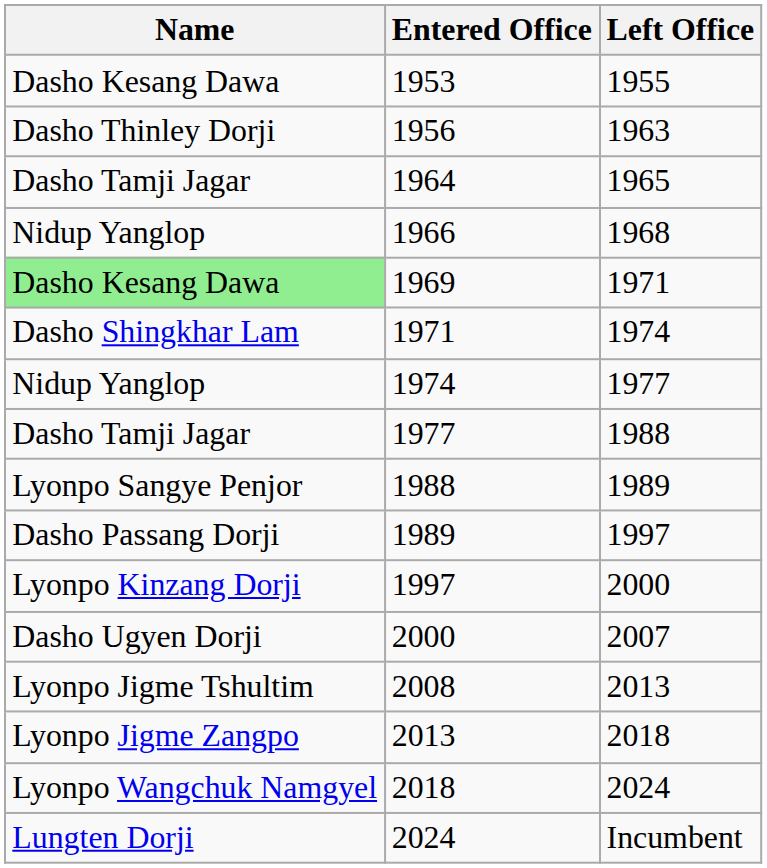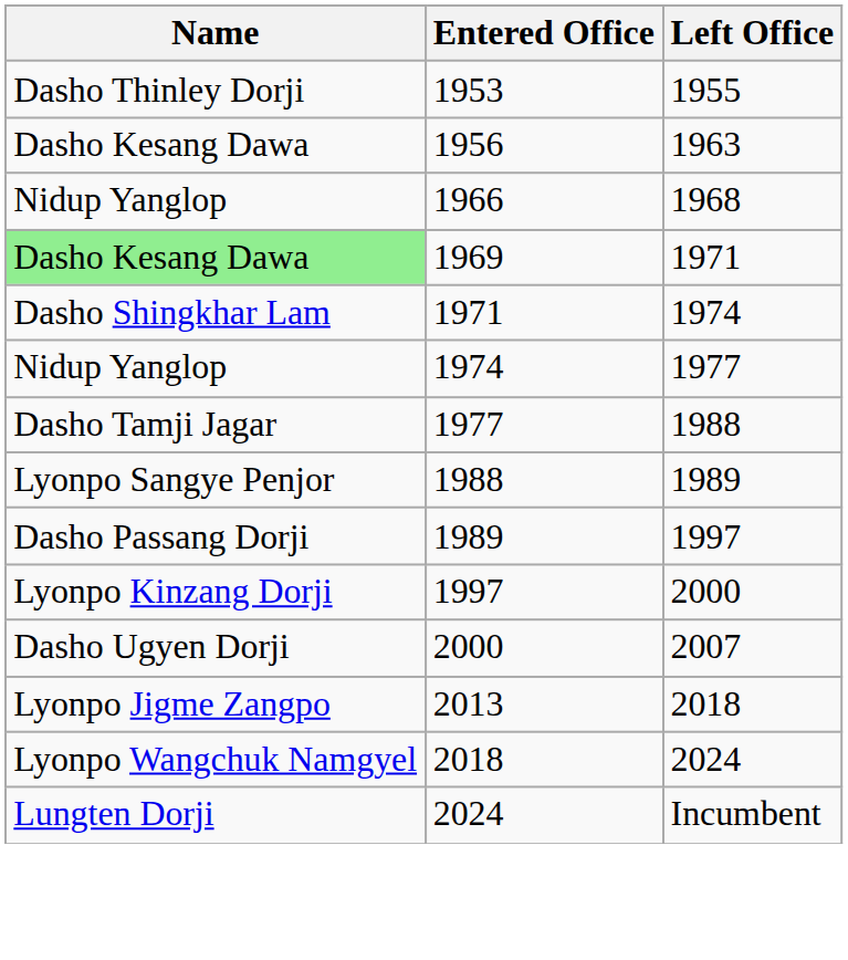1953 | Name: Dasho Kesang Dawa -> Dasho Thinley Dorji
1956 | Name: Dasho Thinley Dorji -> Dasho Kesang Dawa
- row: Dasho Tamji Jagar | 1964 | 1965
- row: Lyonpo Jigme Tshultim | 2008 | 2013
